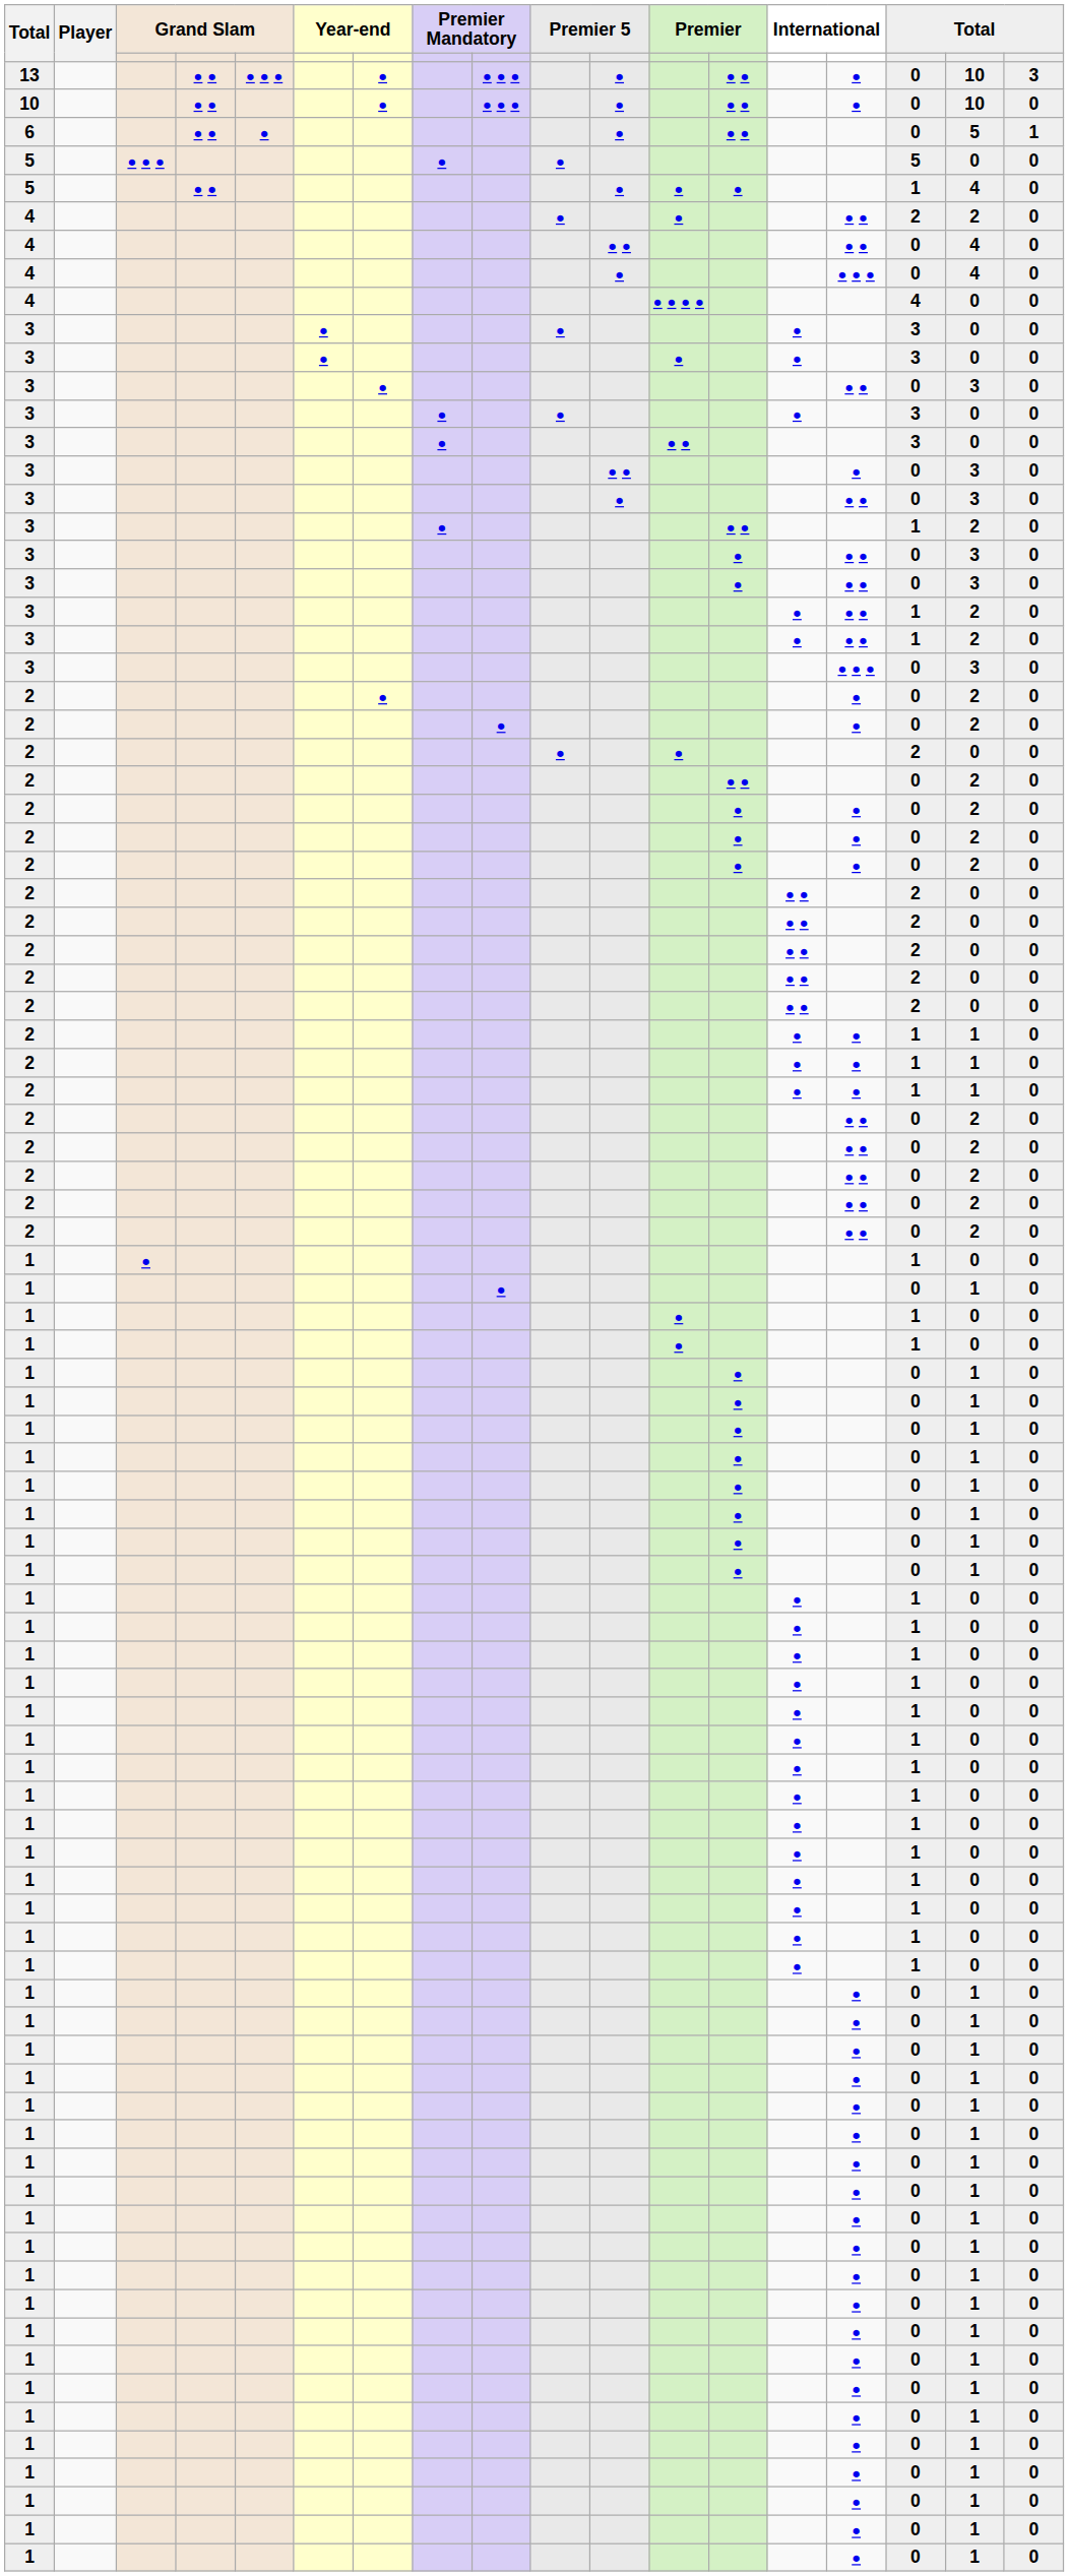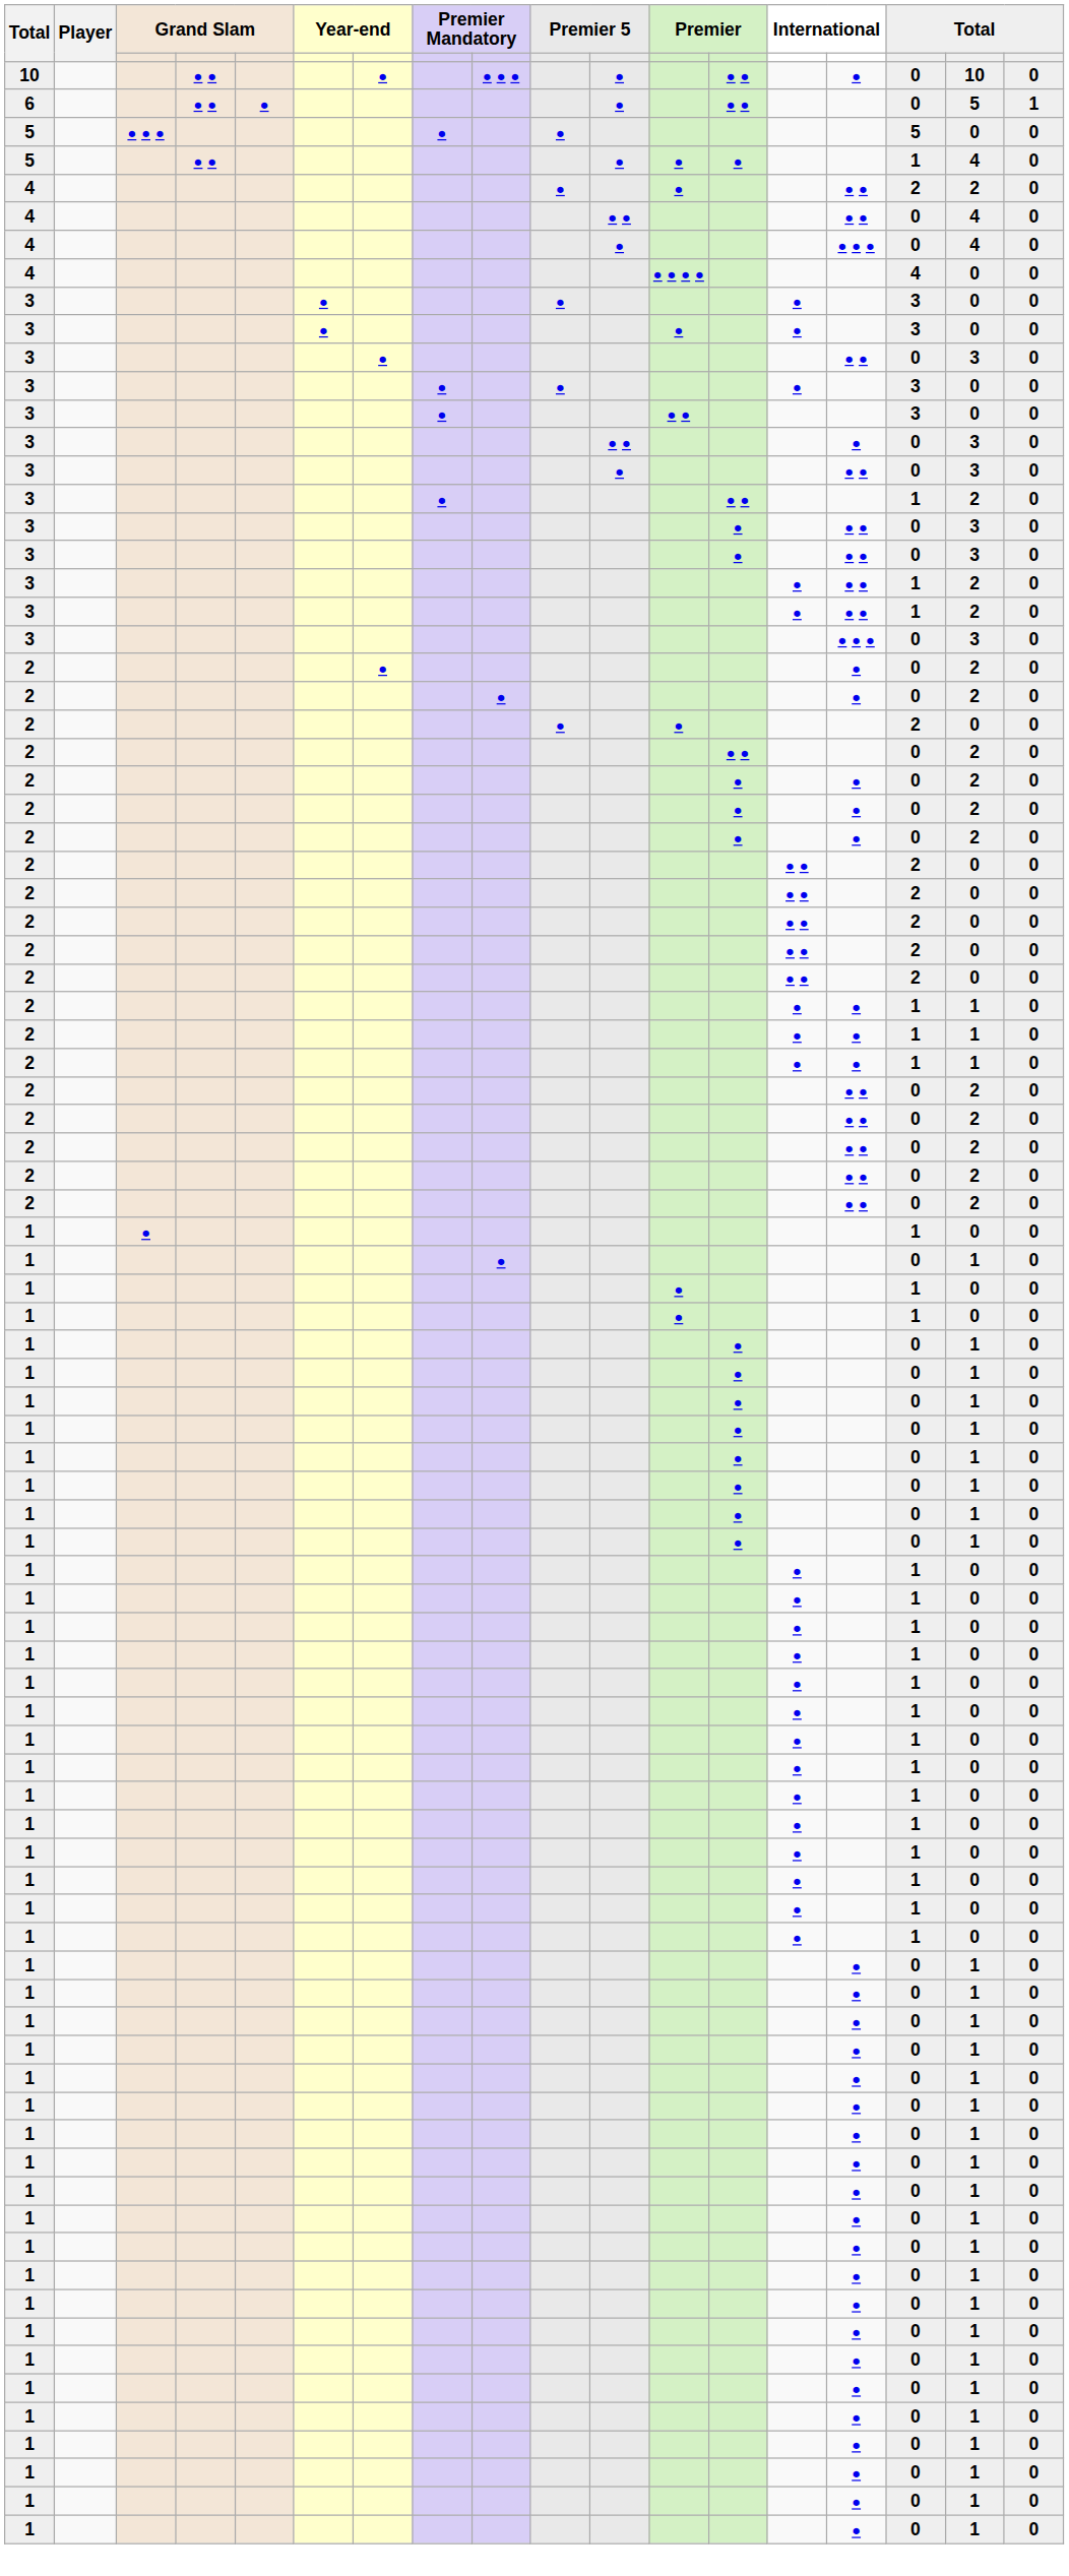- row: 13 | ● ● | ● ● ● | ● | ● ● ● | ● | ● ● | ● | 0 | 10 | 3
